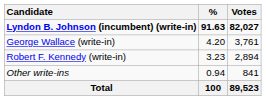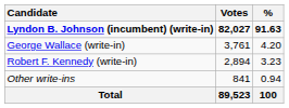columns swapped: Votes <-> %
